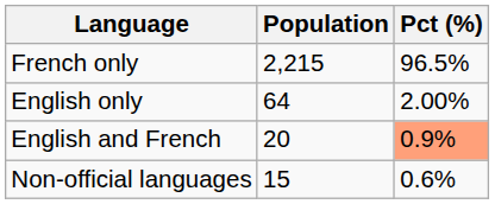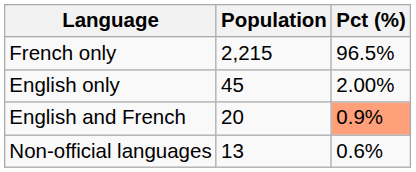English only | Population: 64 -> 45
Non-official languages | Population: 15 -> 13
